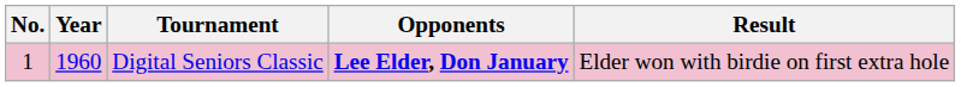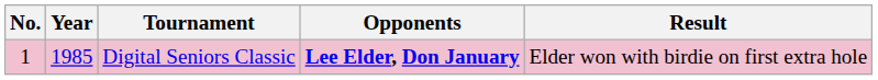Digital Seniors Classic | Year: 1960 -> 1985
